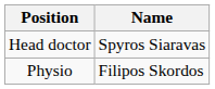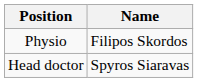rows swapped: Head doctor <-> Physio
